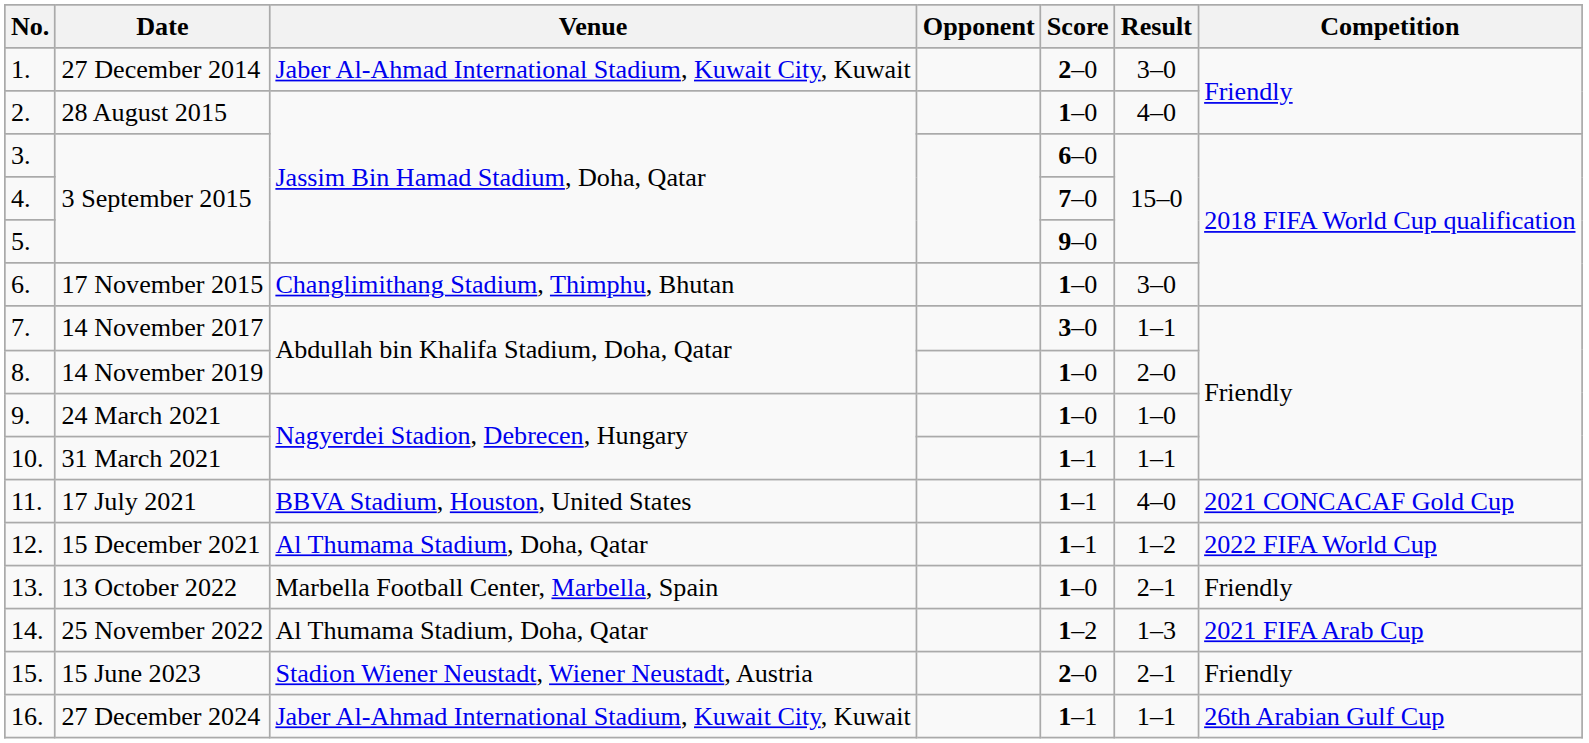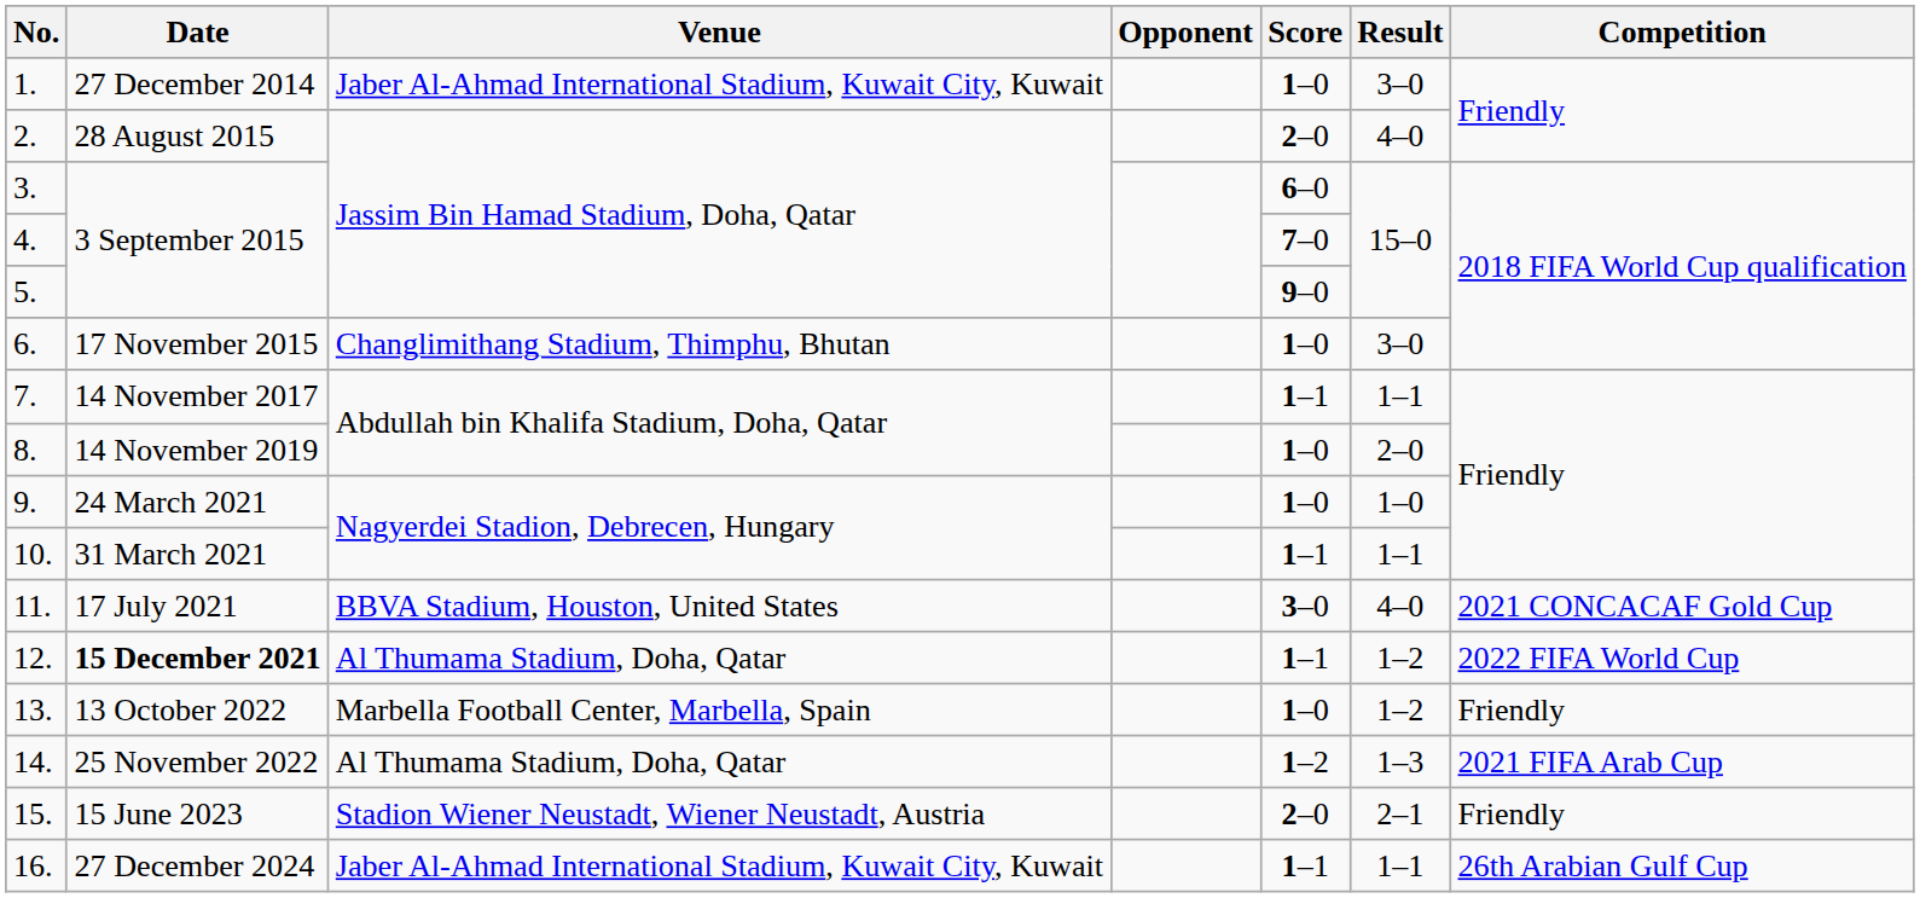1. | Score: 2–0 -> 1–0
2. | Score: 1–0 -> 2–0
7. | Score: 3–0 -> 1–1
11. | Score: 1–1 -> 3–0
12. | Date: normal -> bold
13. | Result: 2–1 -> 1–2
